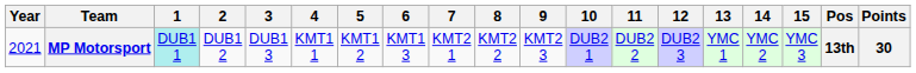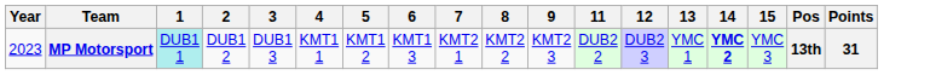- column: 10 | DUB2 1
MP Motorsport | Year: 2021 -> 2023
MP Motorsport | 14: normal -> bold
MP Motorsport | Points: 30 -> 31
